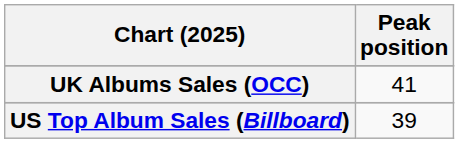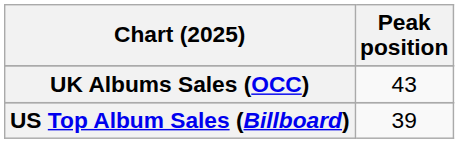UK Albums Sales (OCC) | Peak position: 41 -> 43
